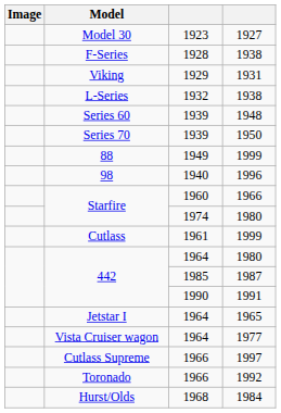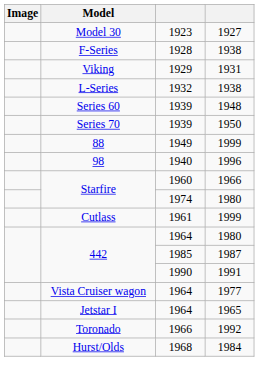rows swapped: Jetstar I <-> Vista Cruiser wagon
- row: Cutlass Supreme | 1966 | 1997
